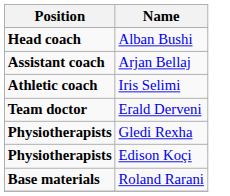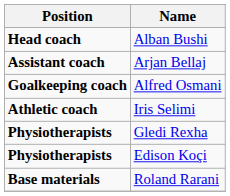+ row: Goalkeeping coach | Alfred Osmani
- row: Team doctor | Erald Derveni
